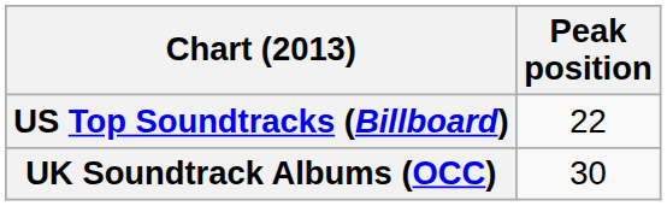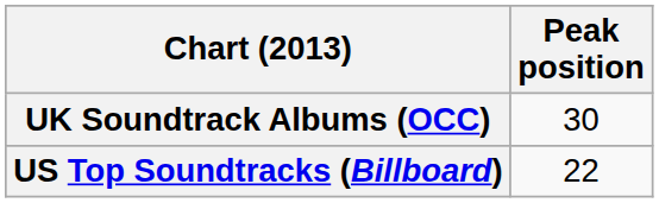rows swapped: UK Soundtrack Albums (OCC) <-> US Top Soundtracks (Billboard)
